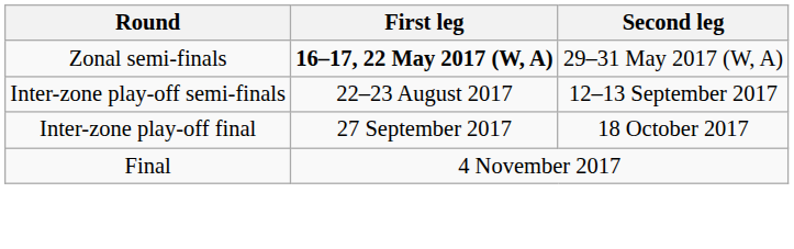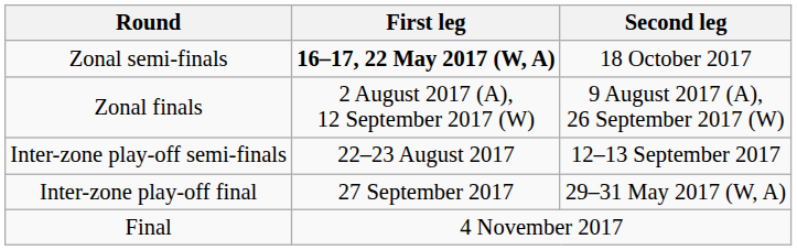Zonal semi-finals | Second leg: 29–31 May 2017 (W, A) -> 18 October 2017
+ row: Zonal finals | 2 August 2017 (A), 12 September 2017 (W) | 9 August 2017 (A), 26 September 2017 (W)
Inter-zone play-off final | Second leg: 18 October 2017 -> 29–31 May 2017 (W, A)
